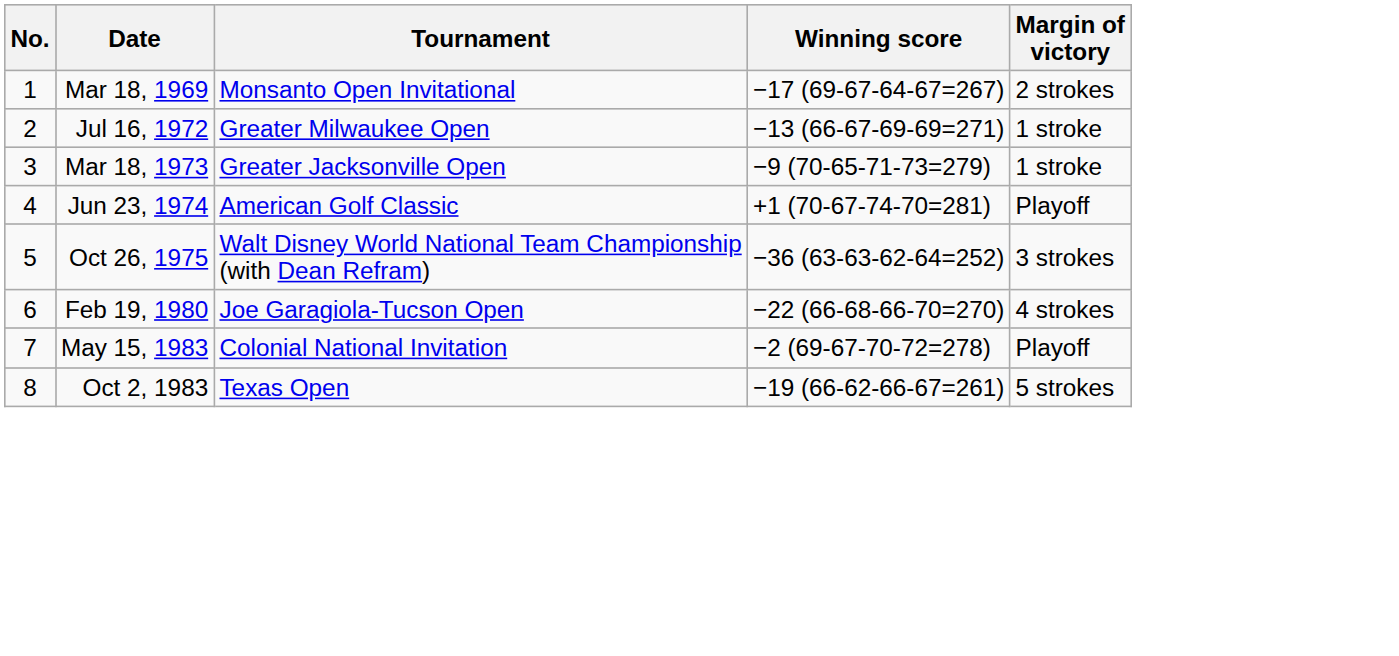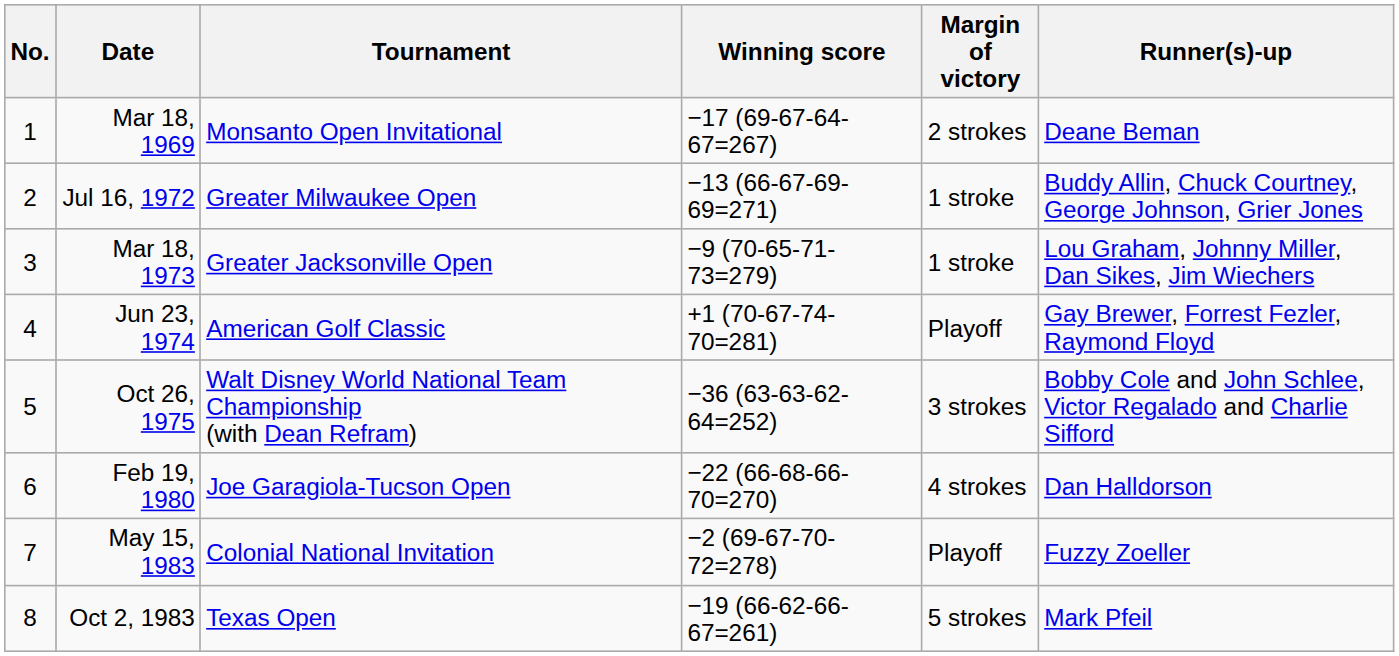+ column: Runner(s)-up | Deane Beman | Buddy Allin, Chuck Courtney, George Johnson, Grier Jones | Lou Graham, Johnny Miller, Dan Sikes, Jim Wiechers | Gay Brewer, Forrest Fezler, Raymond Floyd | Bobby Cole and John Schlee, Victor Regalado and Charlie Sifford | Dan Halldorson | Fuzzy Zoeller | Mark Pfeil
